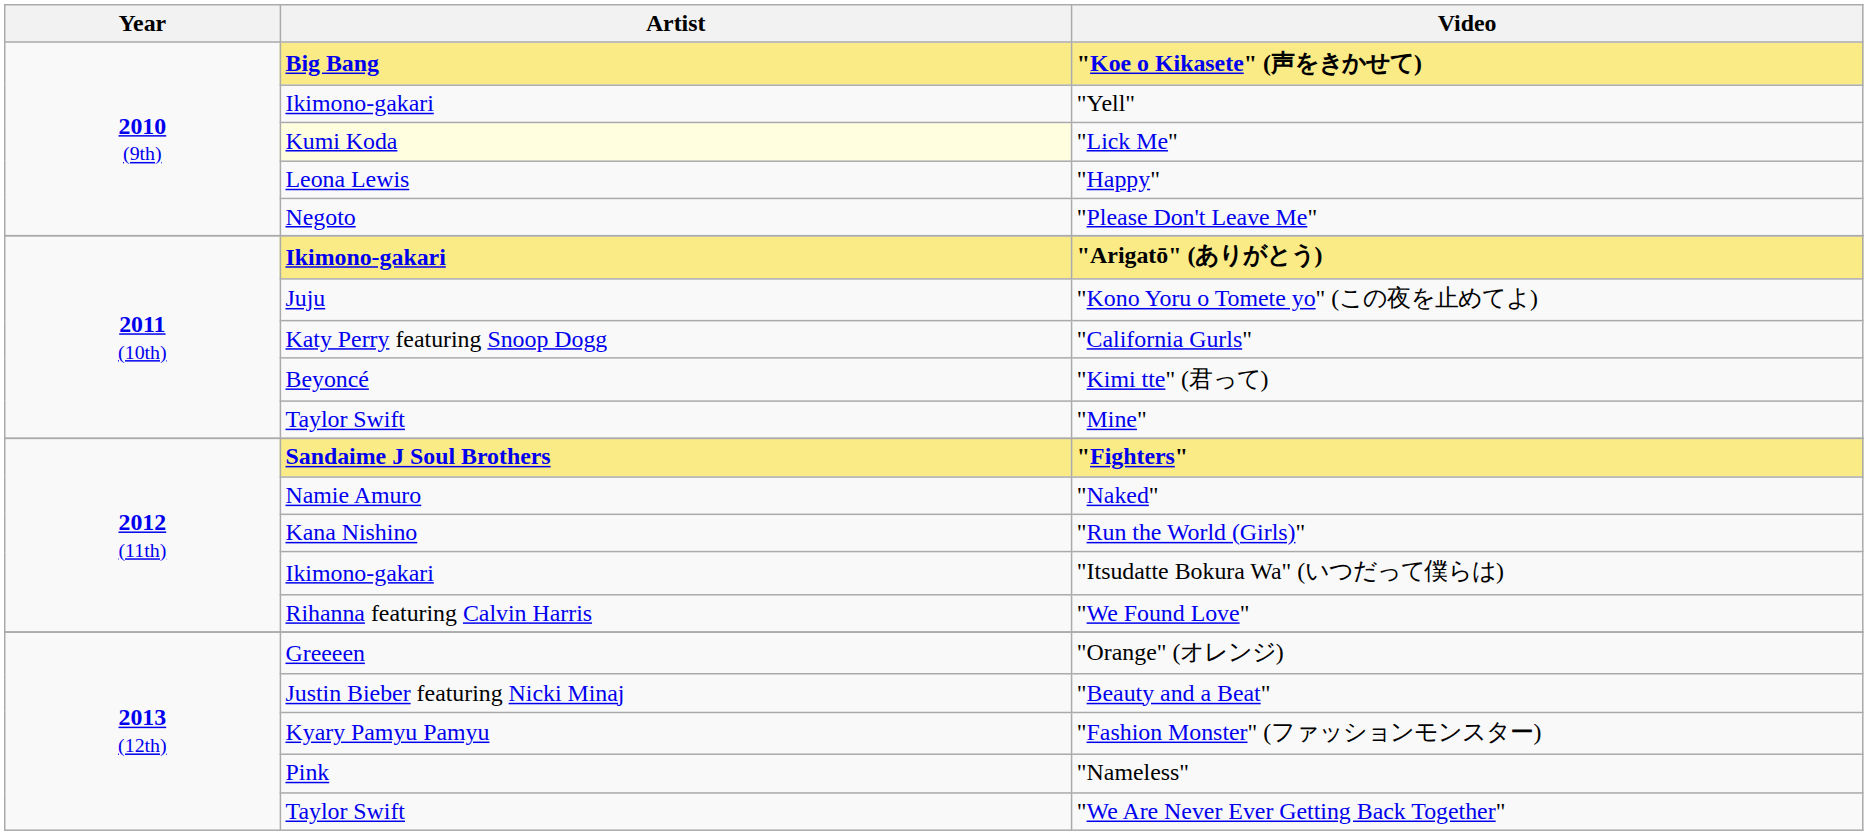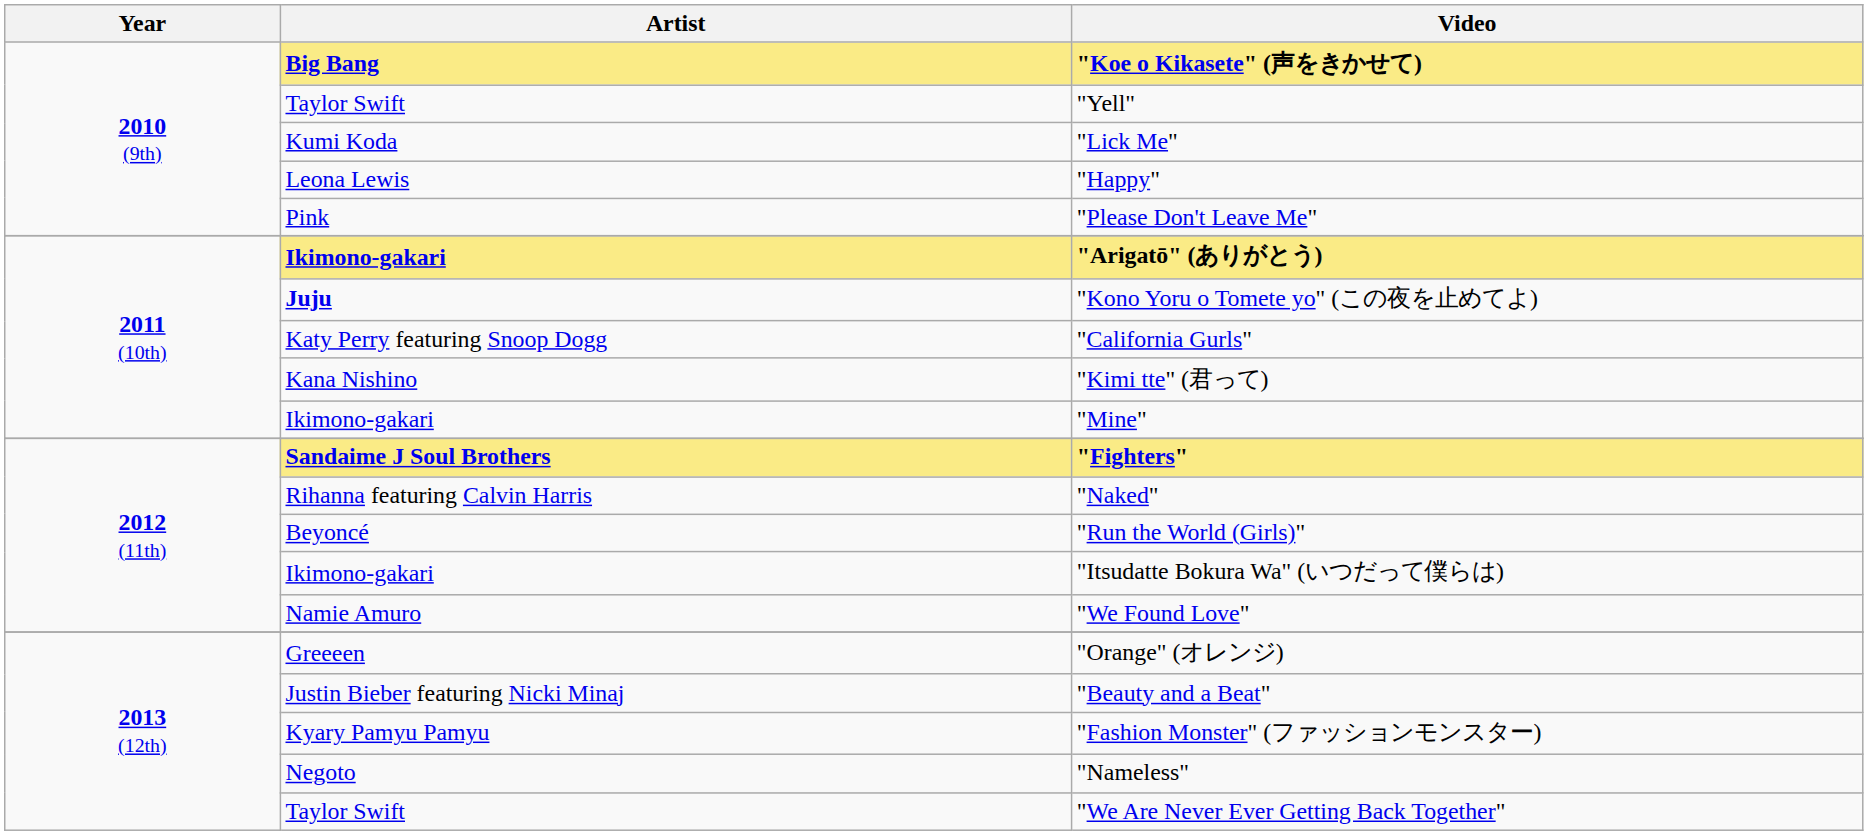"Yell" | Artist: Ikimono-gakari -> Taylor Swift
"Lick Me" | Artist: lightyellow background -> no background
"Please Don't Leave Me" | Artist: Negoto -> Pink
"Kono Yoru o Tomete yo" (この夜を止めてよ) | Artist: normal -> bold
"Kimi tte" (君って) | Artist: Beyoncé -> Kana Nishino
"Mine" | Artist: Taylor Swift -> Ikimono-gakari
"Naked" | Artist: Namie Amuro -> Rihanna featuring Calvin Harris
"Run the World (Girls)" | Artist: Kana Nishino -> Beyoncé
"We Found Love" | Artist: Rihanna featuring Calvin Harris -> Namie Amuro
"Nameless" | Artist: Pink -> Negoto
